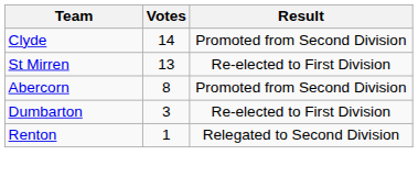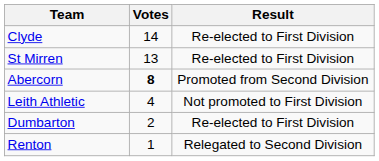Clyde | Result: Promoted from Second Division -> Re-elected to First Division
Abercorn | Votes: normal -> bold
+ row: Leith Athletic | 4 | Not promoted to First Division
Dumbarton | Votes: 3 -> 2
